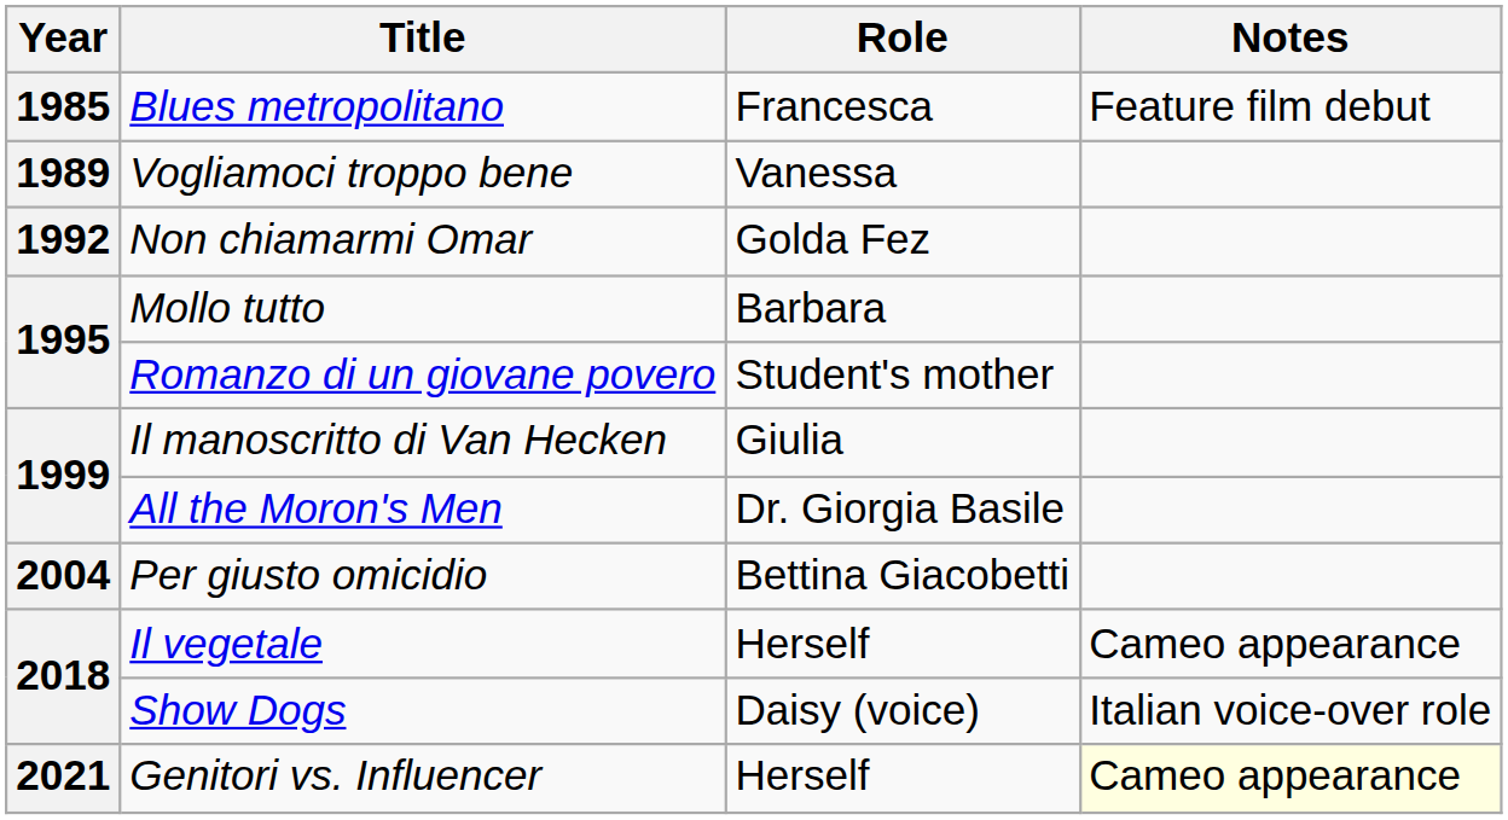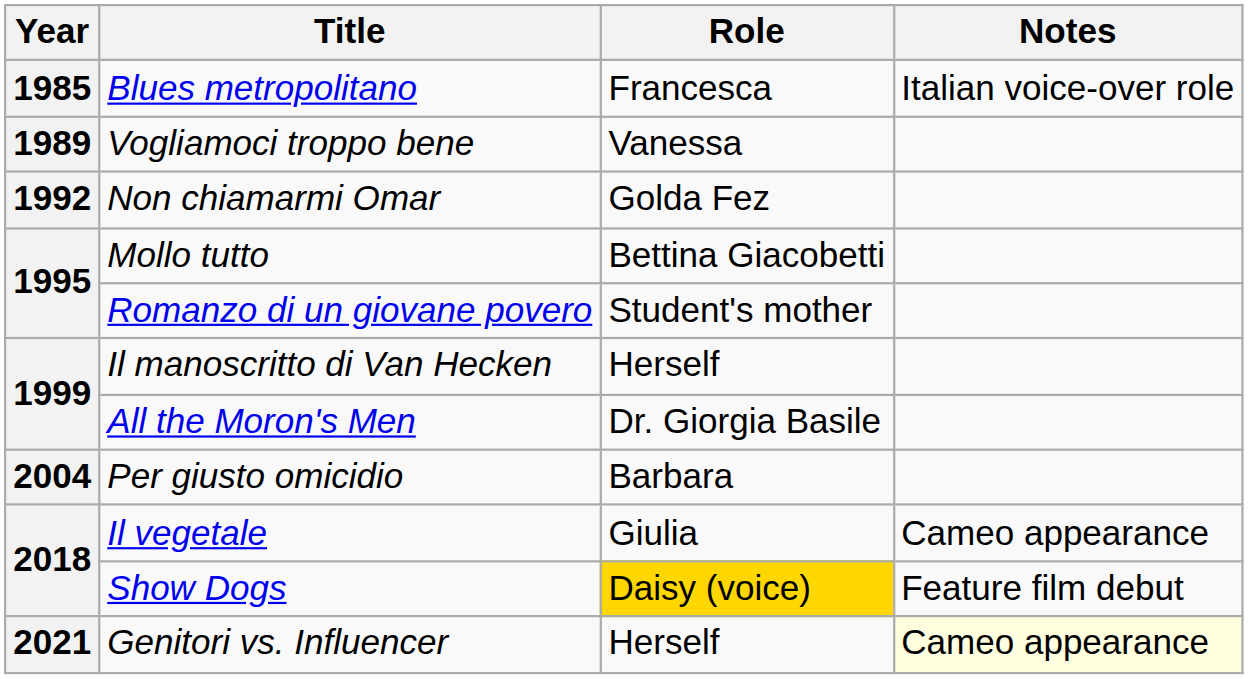Blues metropolitano | Notes: Feature film debut -> Italian voice-over role
Mollo tutto | Role: Barbara -> Bettina Giacobetti
Il manoscritto di Van Hecken | Role: Giulia -> Herself
Per giusto omicidio | Role: Bettina Giacobetti -> Barbara
Il vegetale | Role: Herself -> Giulia
Show Dogs | Role: no background -> gold background
Show Dogs | Notes: Italian voice-over role -> Feature film debut
